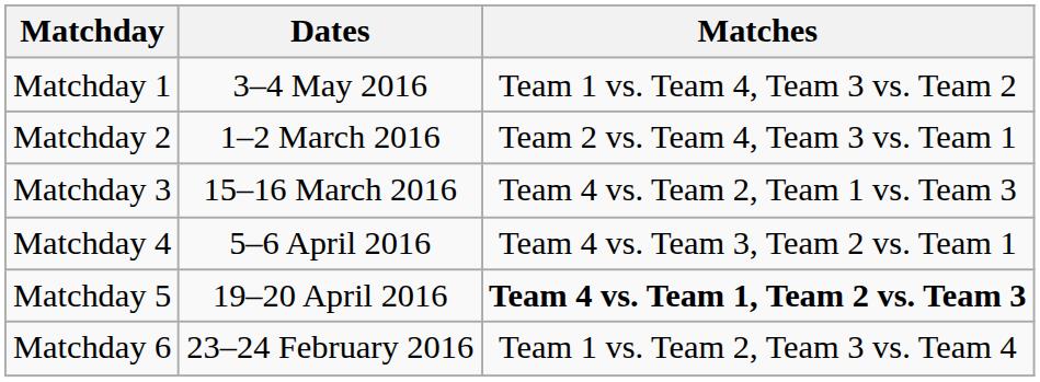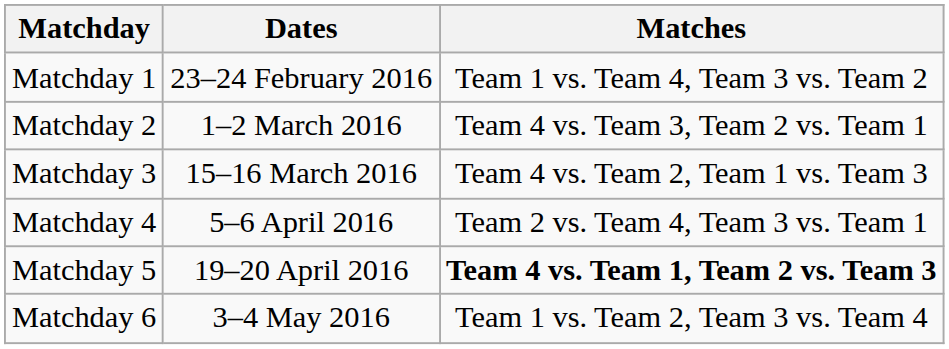Matchday 1 | Dates: 3–4 May 2016 -> 23–24 February 2016
Matchday 2 | Matches: Team 2 vs. Team 4, Team 3 vs. Team 1 -> Team 4 vs. Team 3, Team 2 vs. Team 1
Matchday 4 | Matches: Team 4 vs. Team 3, Team 2 vs. Team 1 -> Team 2 vs. Team 4, Team 3 vs. Team 1
Matchday 6 | Dates: 23–24 February 2016 -> 3–4 May 2016
